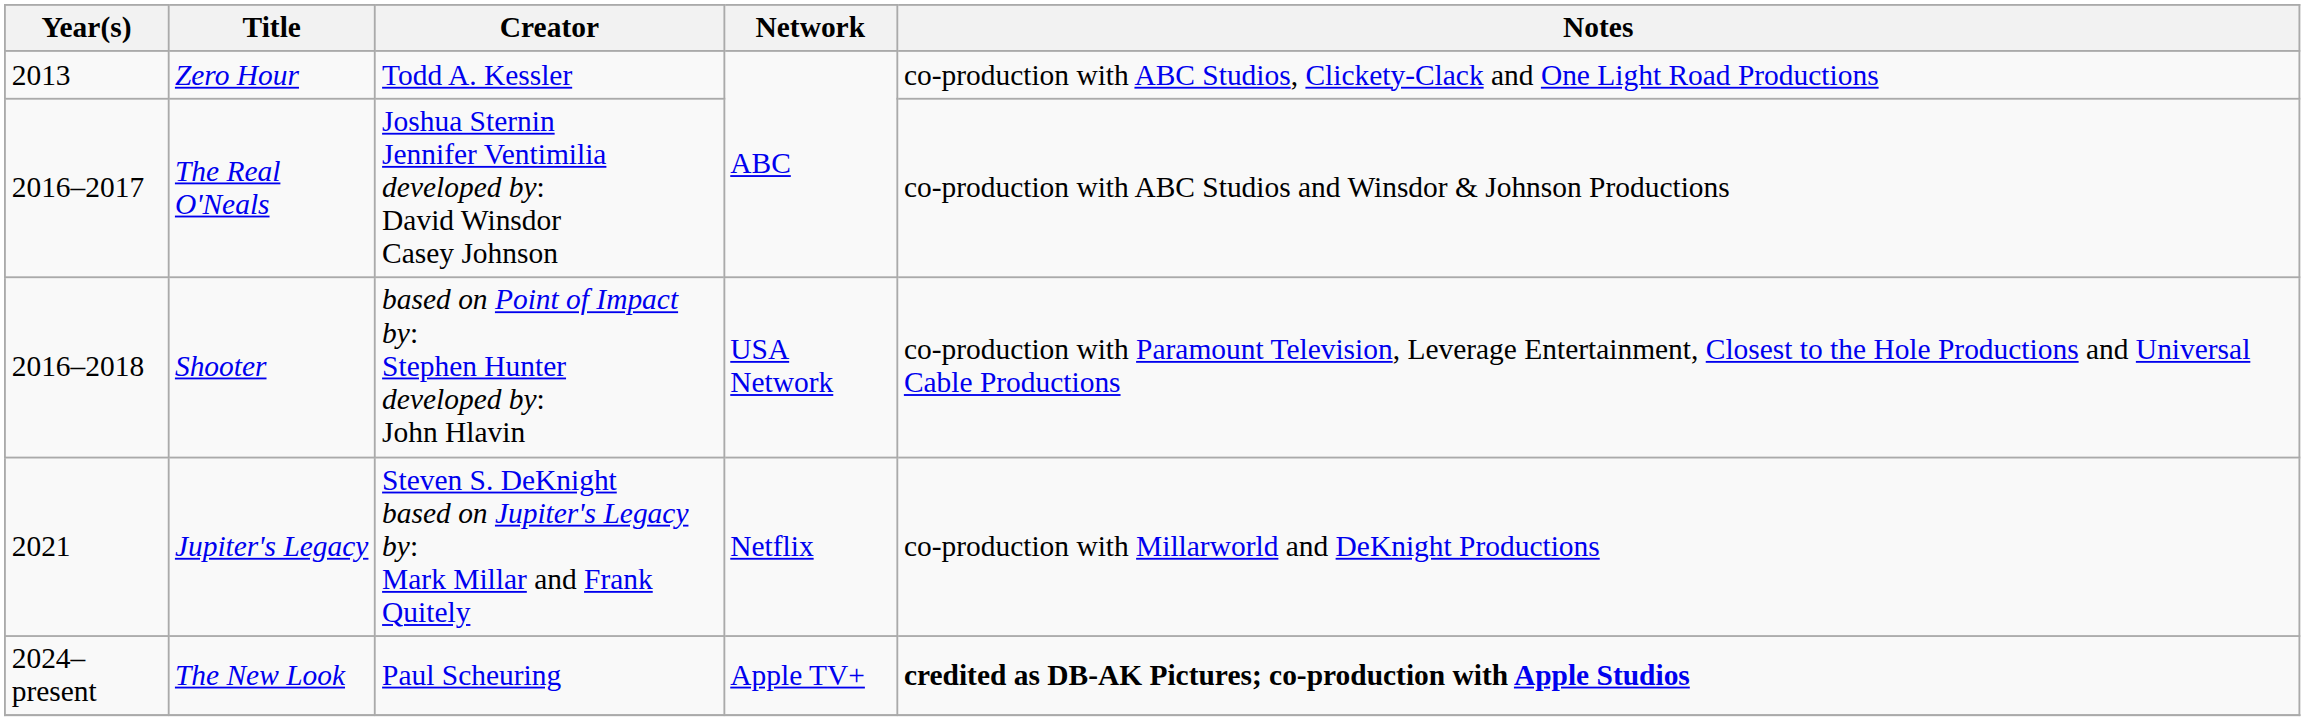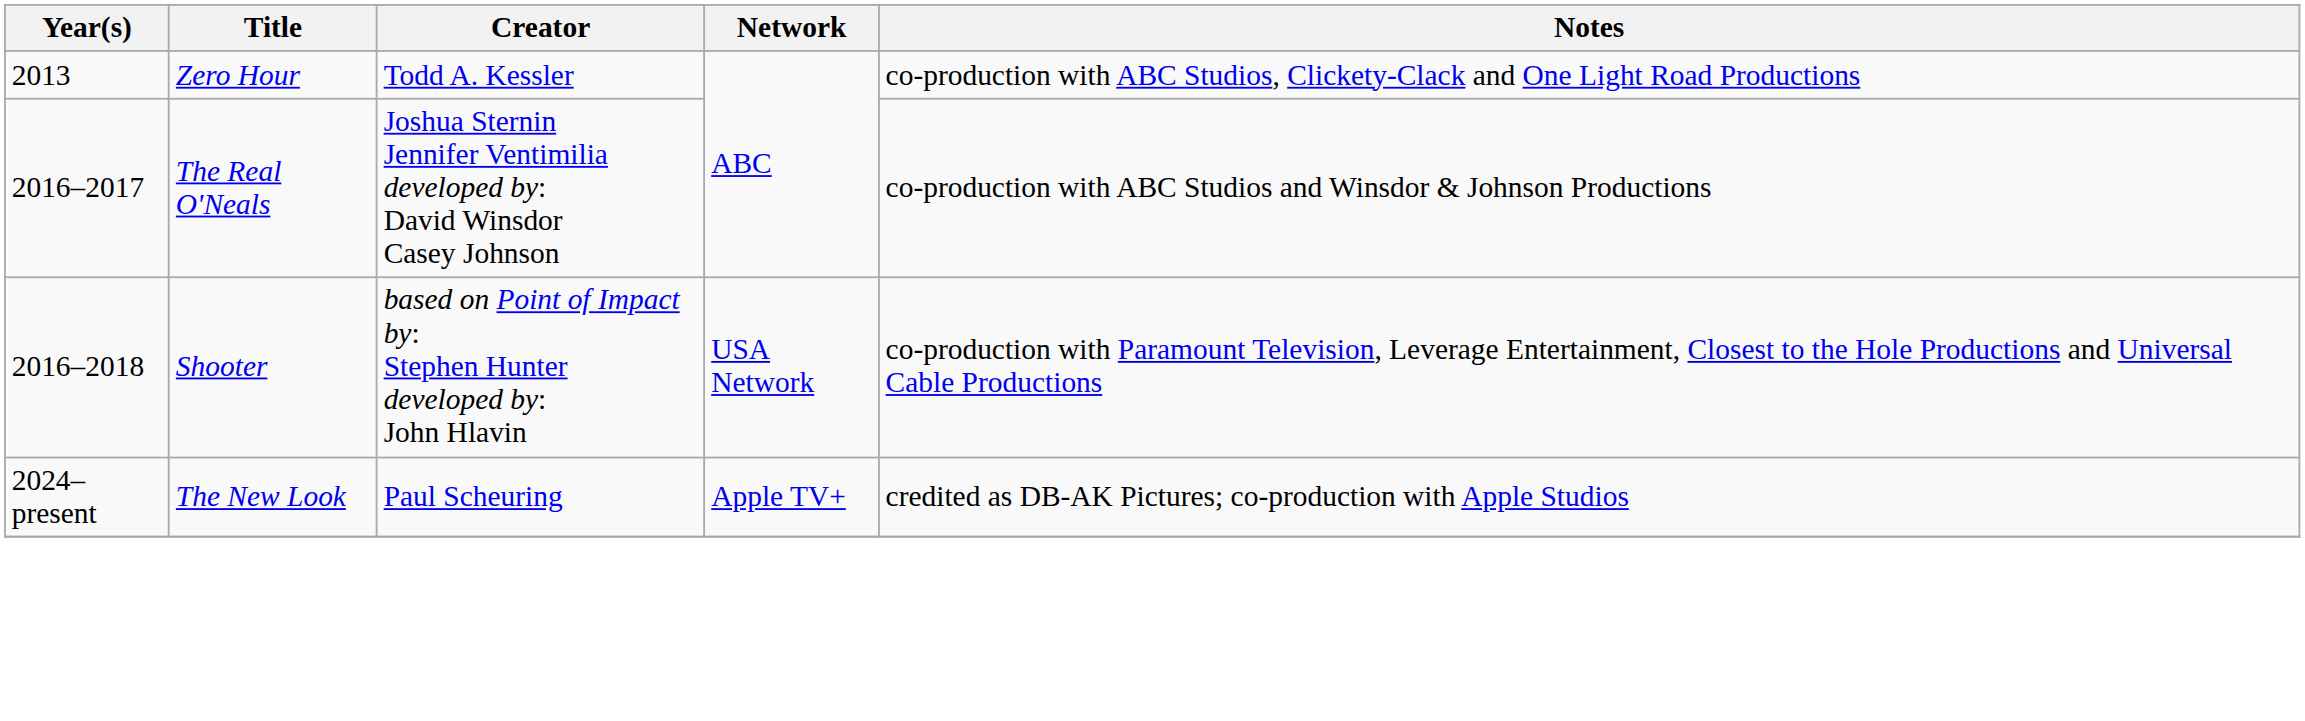- row: 2021 | Jupiter's Legacy | Steven S. DeKnight based on Jupiter's Legacy by: Mark Millar and Frank Quitely | Netflix | co-production with Millarworld and DeKnight Productions
The New Look | Notes: bold -> normal
